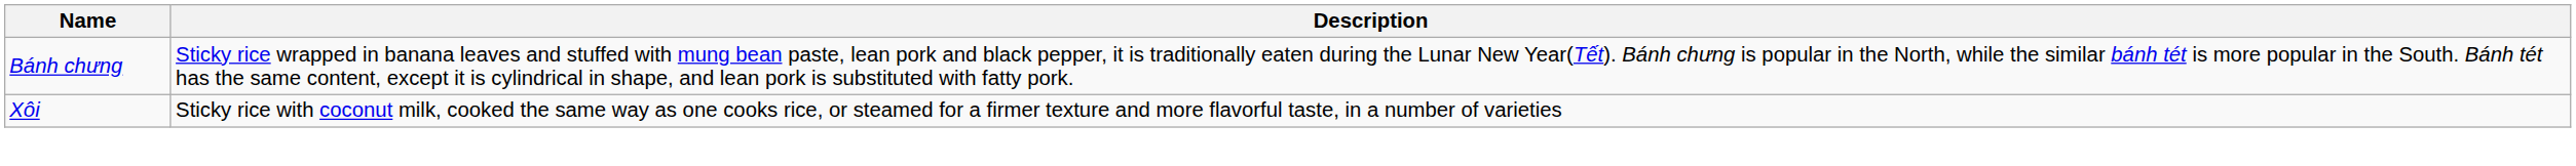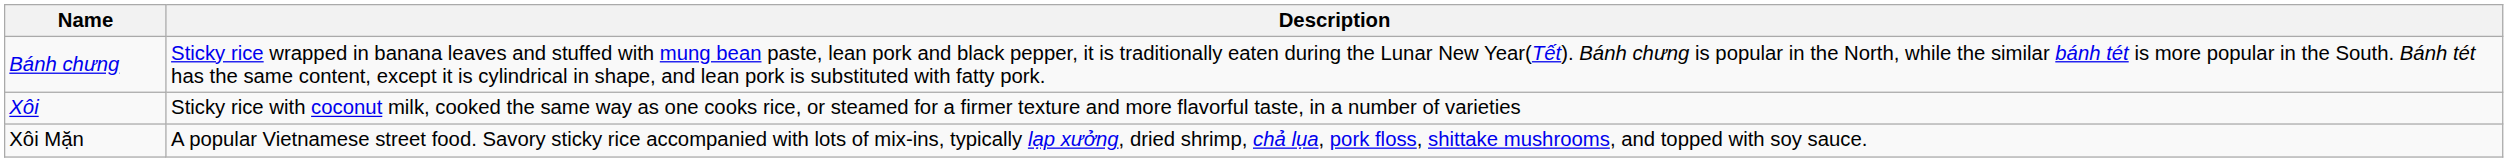+ row: Xôi Mặn | A popular Vietnamese street food. Savory sticky rice accompanied with lots of mix-ins, typically lạp xưởng, dried shrimp, chả lụa, pork floss, shittake mushrooms, and topped with soy sauce.
